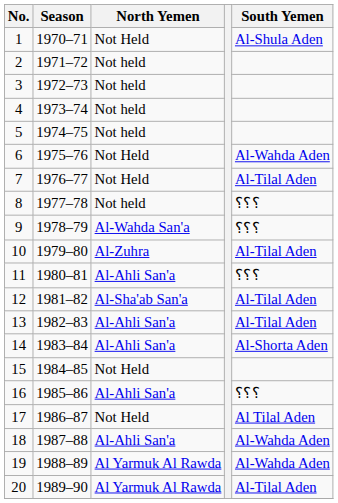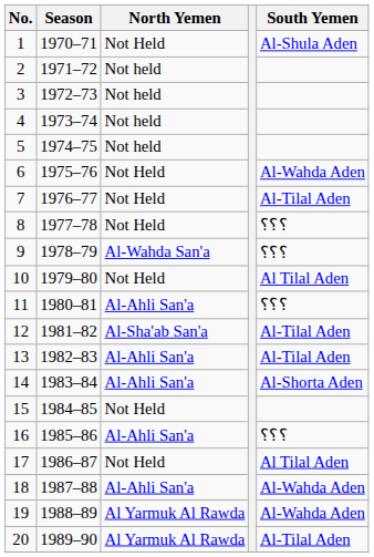8 | North Yemen: Not held -> Not Held
10 | North Yemen: Al-Zuhra -> Not Held
10 | South Yemen: Al-Tilal Aden -> Al Tilal Aden
